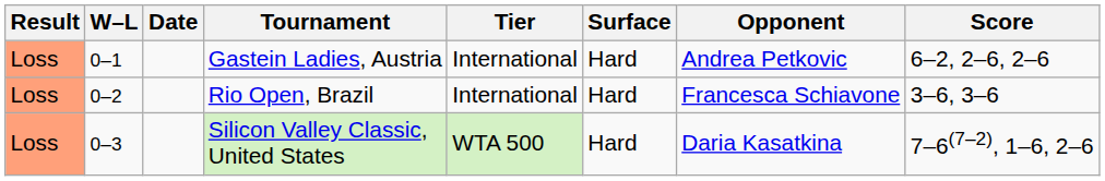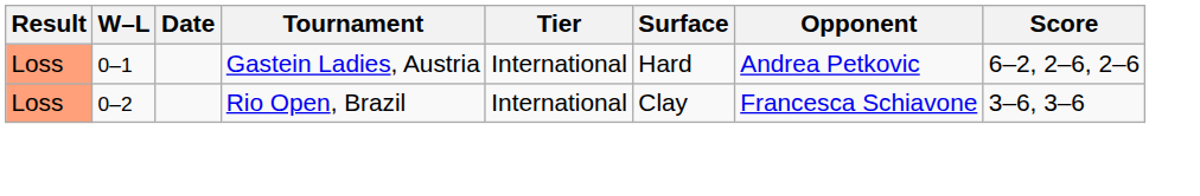Rio Open, Brazil | Surface: Hard -> Clay
- row: Loss | 0–3 | Silicon Valley Classic, United States | WTA 500 | Hard | Daria Kasatkina | 7–6(7–2), 1–6, 2–6
